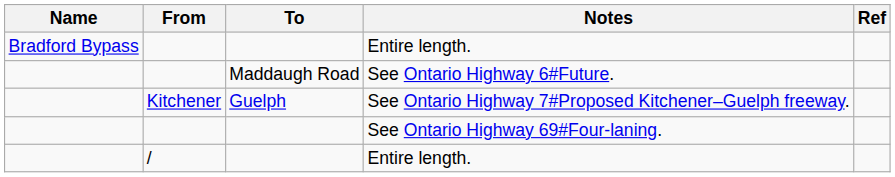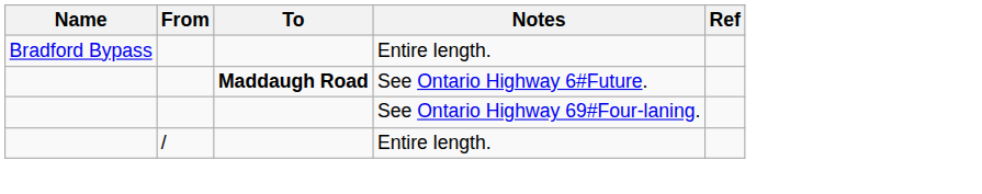See Ontario Highway 6#Future. | To: normal -> bold
- row: Kitchener | Guelph | See Ontario Highway 7#Proposed Kitchener–Guelph freeway.
